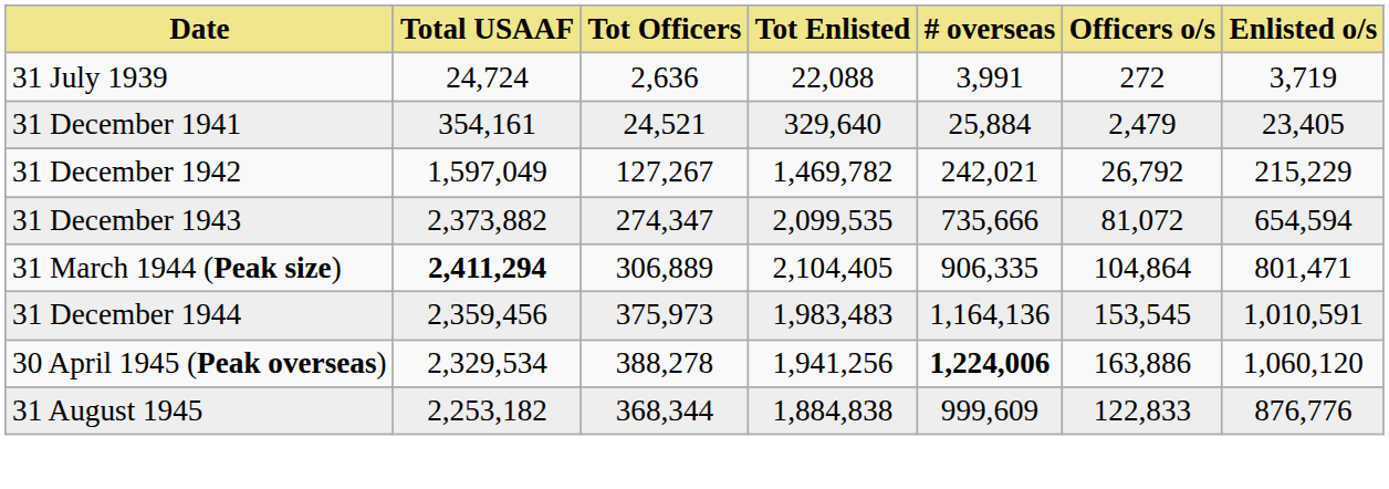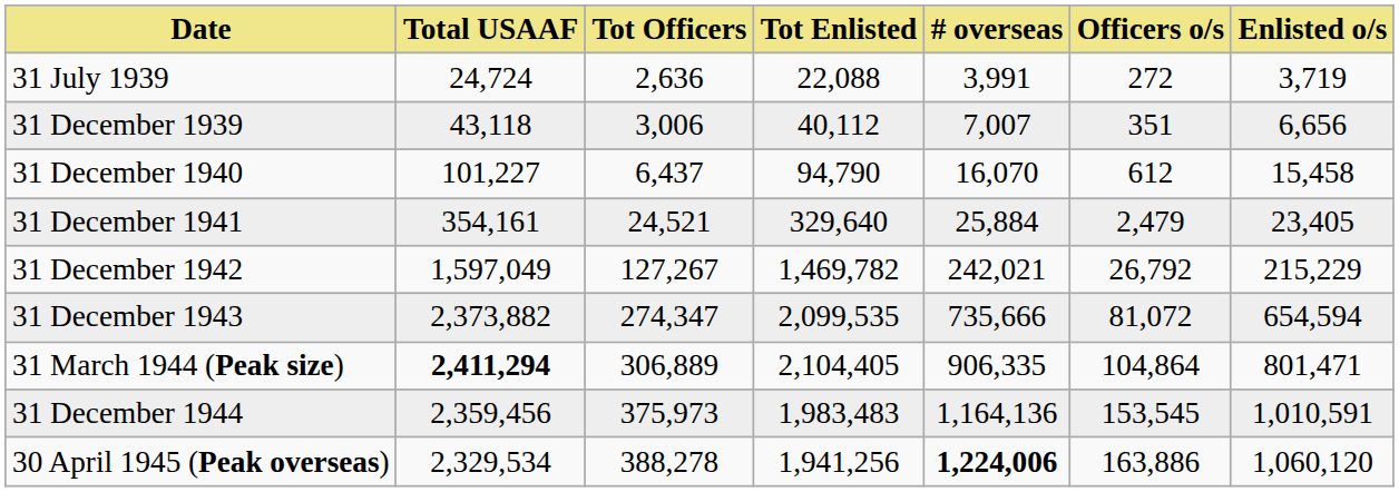+ row: 31 December 1939 | 43,118 | 3,006 | 40,112 | 7,007 | 351 | 6,656
+ row: 31 December 1940 | 101,227 | 6,437 | 94,790 | 16,070 | 612 | 15,458
- row: 31 August 1945 | 2,253,182 | 368,344 | 1,884,838 | 999,609 | 122,833 | 876,776
